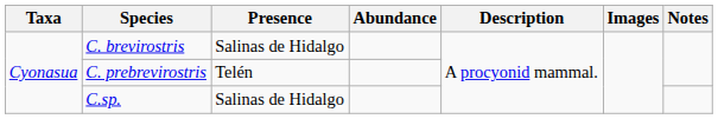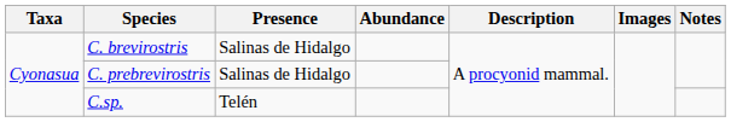C. prebrevirostris | Presence: Telén -> Salinas de Hidalgo
C.sp. | Presence: Salinas de Hidalgo -> Telén
